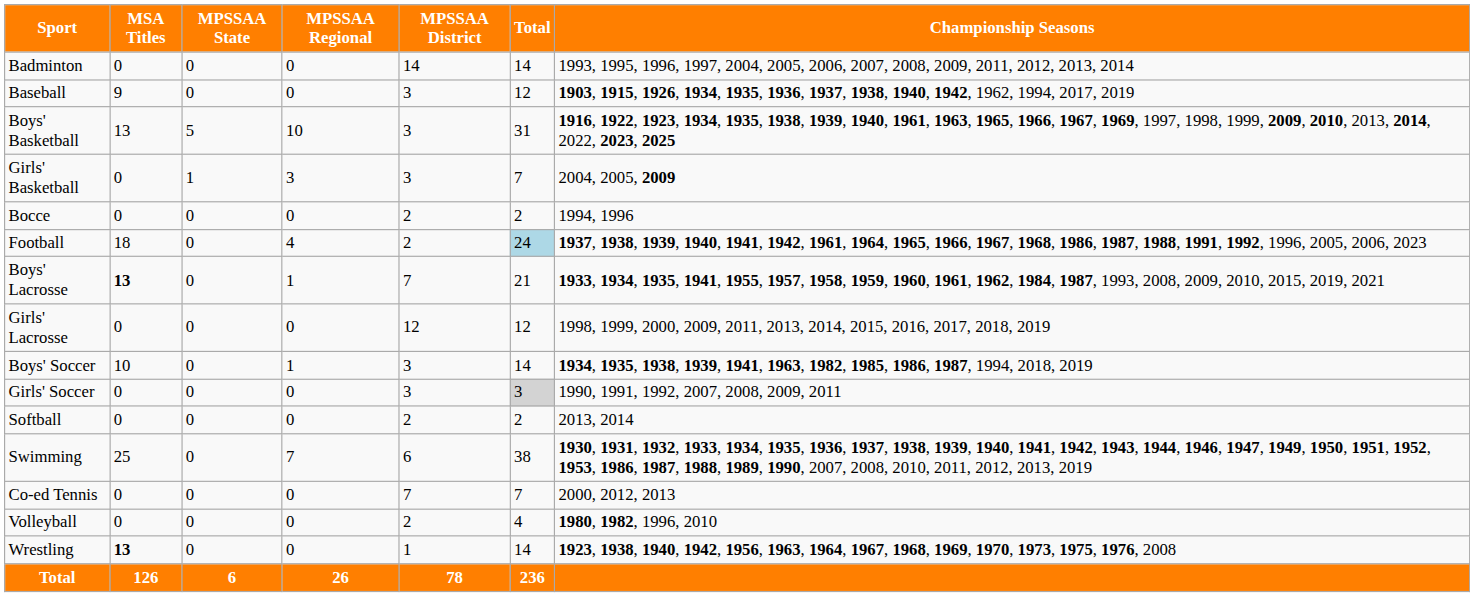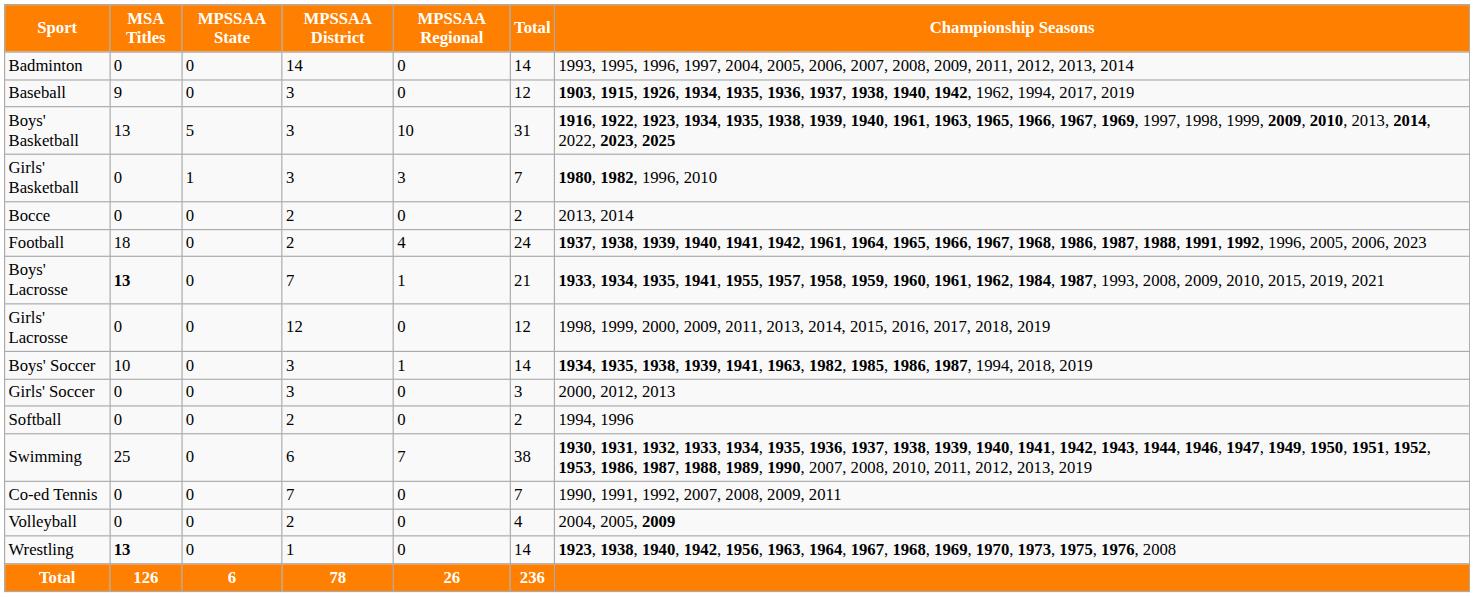columns swapped: MPSSAA Regional <-> MPSSAA District
Girls' Basketball | Championship Seasons: 2004, 2005, 2009 -> 1980, 1982, 1996, 2010
Bocce | Championship Seasons: 1994, 1996 -> 2013, 2014
Football | Total: lightblue background -> no background
Girls' Soccer | Total: lightgrey background -> no background
Girls' Soccer | Championship Seasons: 1990, 1991, 1992, 2007, 2008, 2009, 2011 -> 2000, 2012, 2013
Softball | Championship Seasons: 2013, 2014 -> 1994, 1996
Co-ed Tennis | Championship Seasons: 2000, 2012, 2013 -> 1990, 1991, 1992, 2007, 2008, 2009, 2011
Volleyball | Championship Seasons: 1980, 1982, 1996, 2010 -> 2004, 2005, 2009
